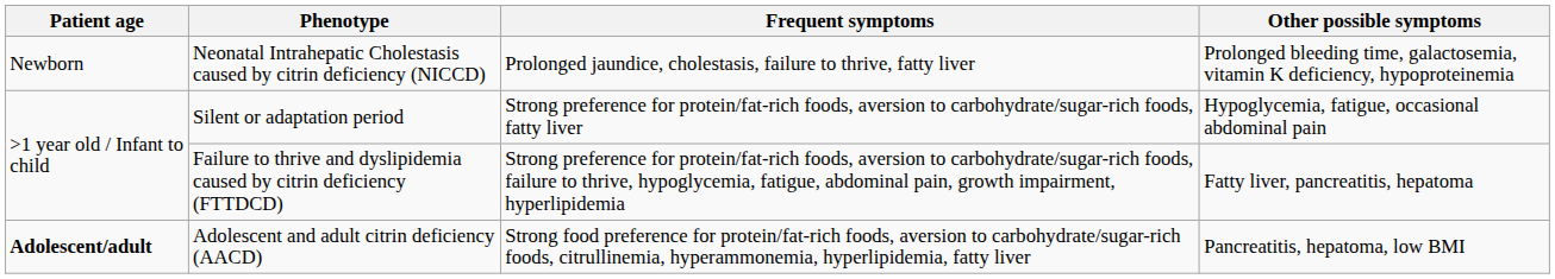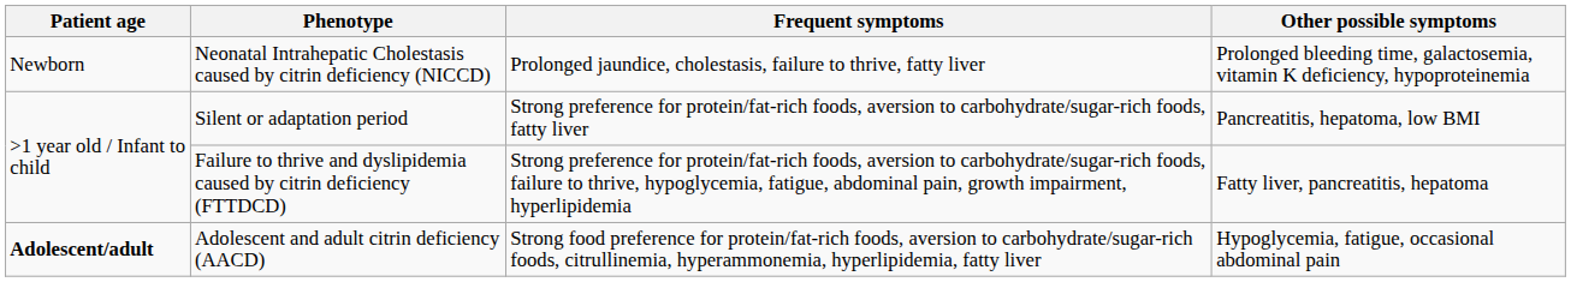Silent or adaptation period | Other possible symptoms: Hypoglycemia, fatigue, occasional abdominal pain -> Pancreatitis, hepatoma, low BMI
Adolescent and adult citrin deficiency (AACD) | Other possible symptoms: Pancreatitis, hepatoma, low BMI -> Hypoglycemia, fatigue, occasional abdominal pain
